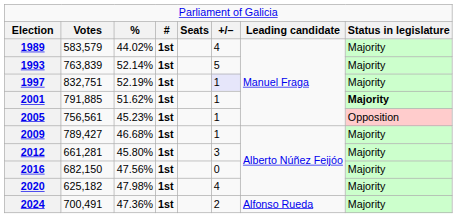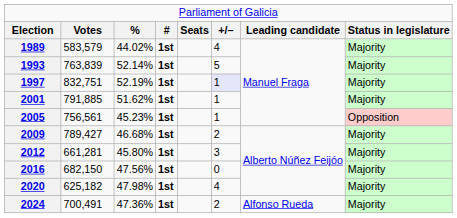2001 | column 8: bold -> normal
2009 | column 6: 1 -> 2
